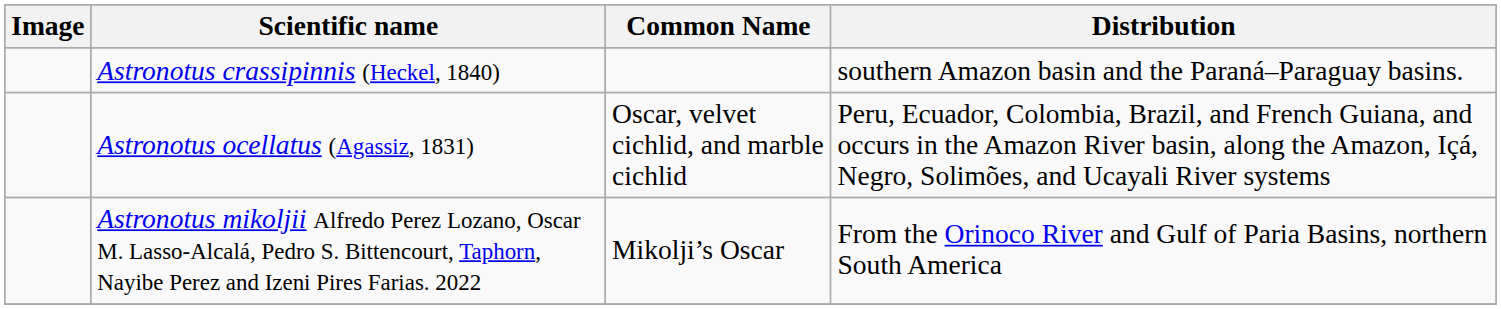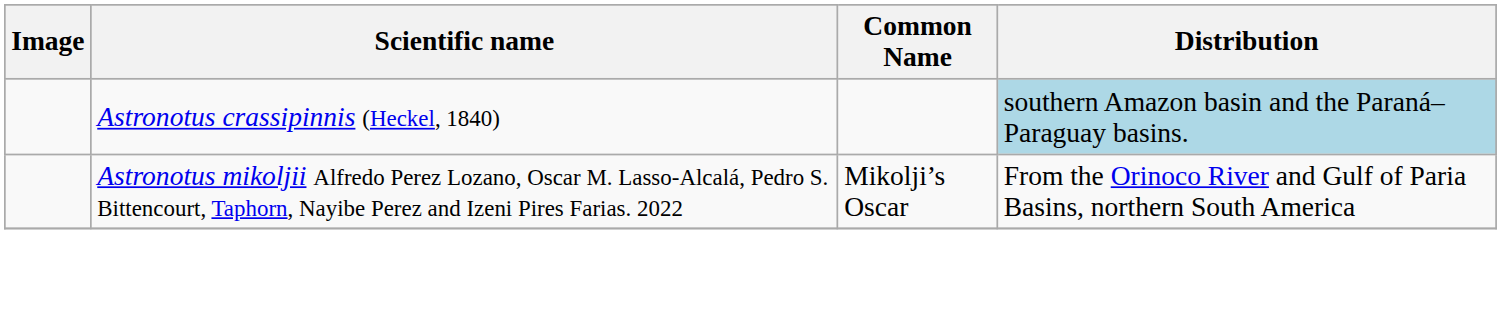Astronotus crassipinnis (Heckel, 1840) | Distribution: no background -> lightblue background
- row: Astronotus ocellatus (Agassiz, 1831) | Oscar, velvet cichlid, and marble cichlid | Peru, Ecuador, Colombia, Brazil, and French Guiana, and occurs in the Amazon River basin, along the Amazon, Içá, Negro, Solimões, and Ucayali River systems
